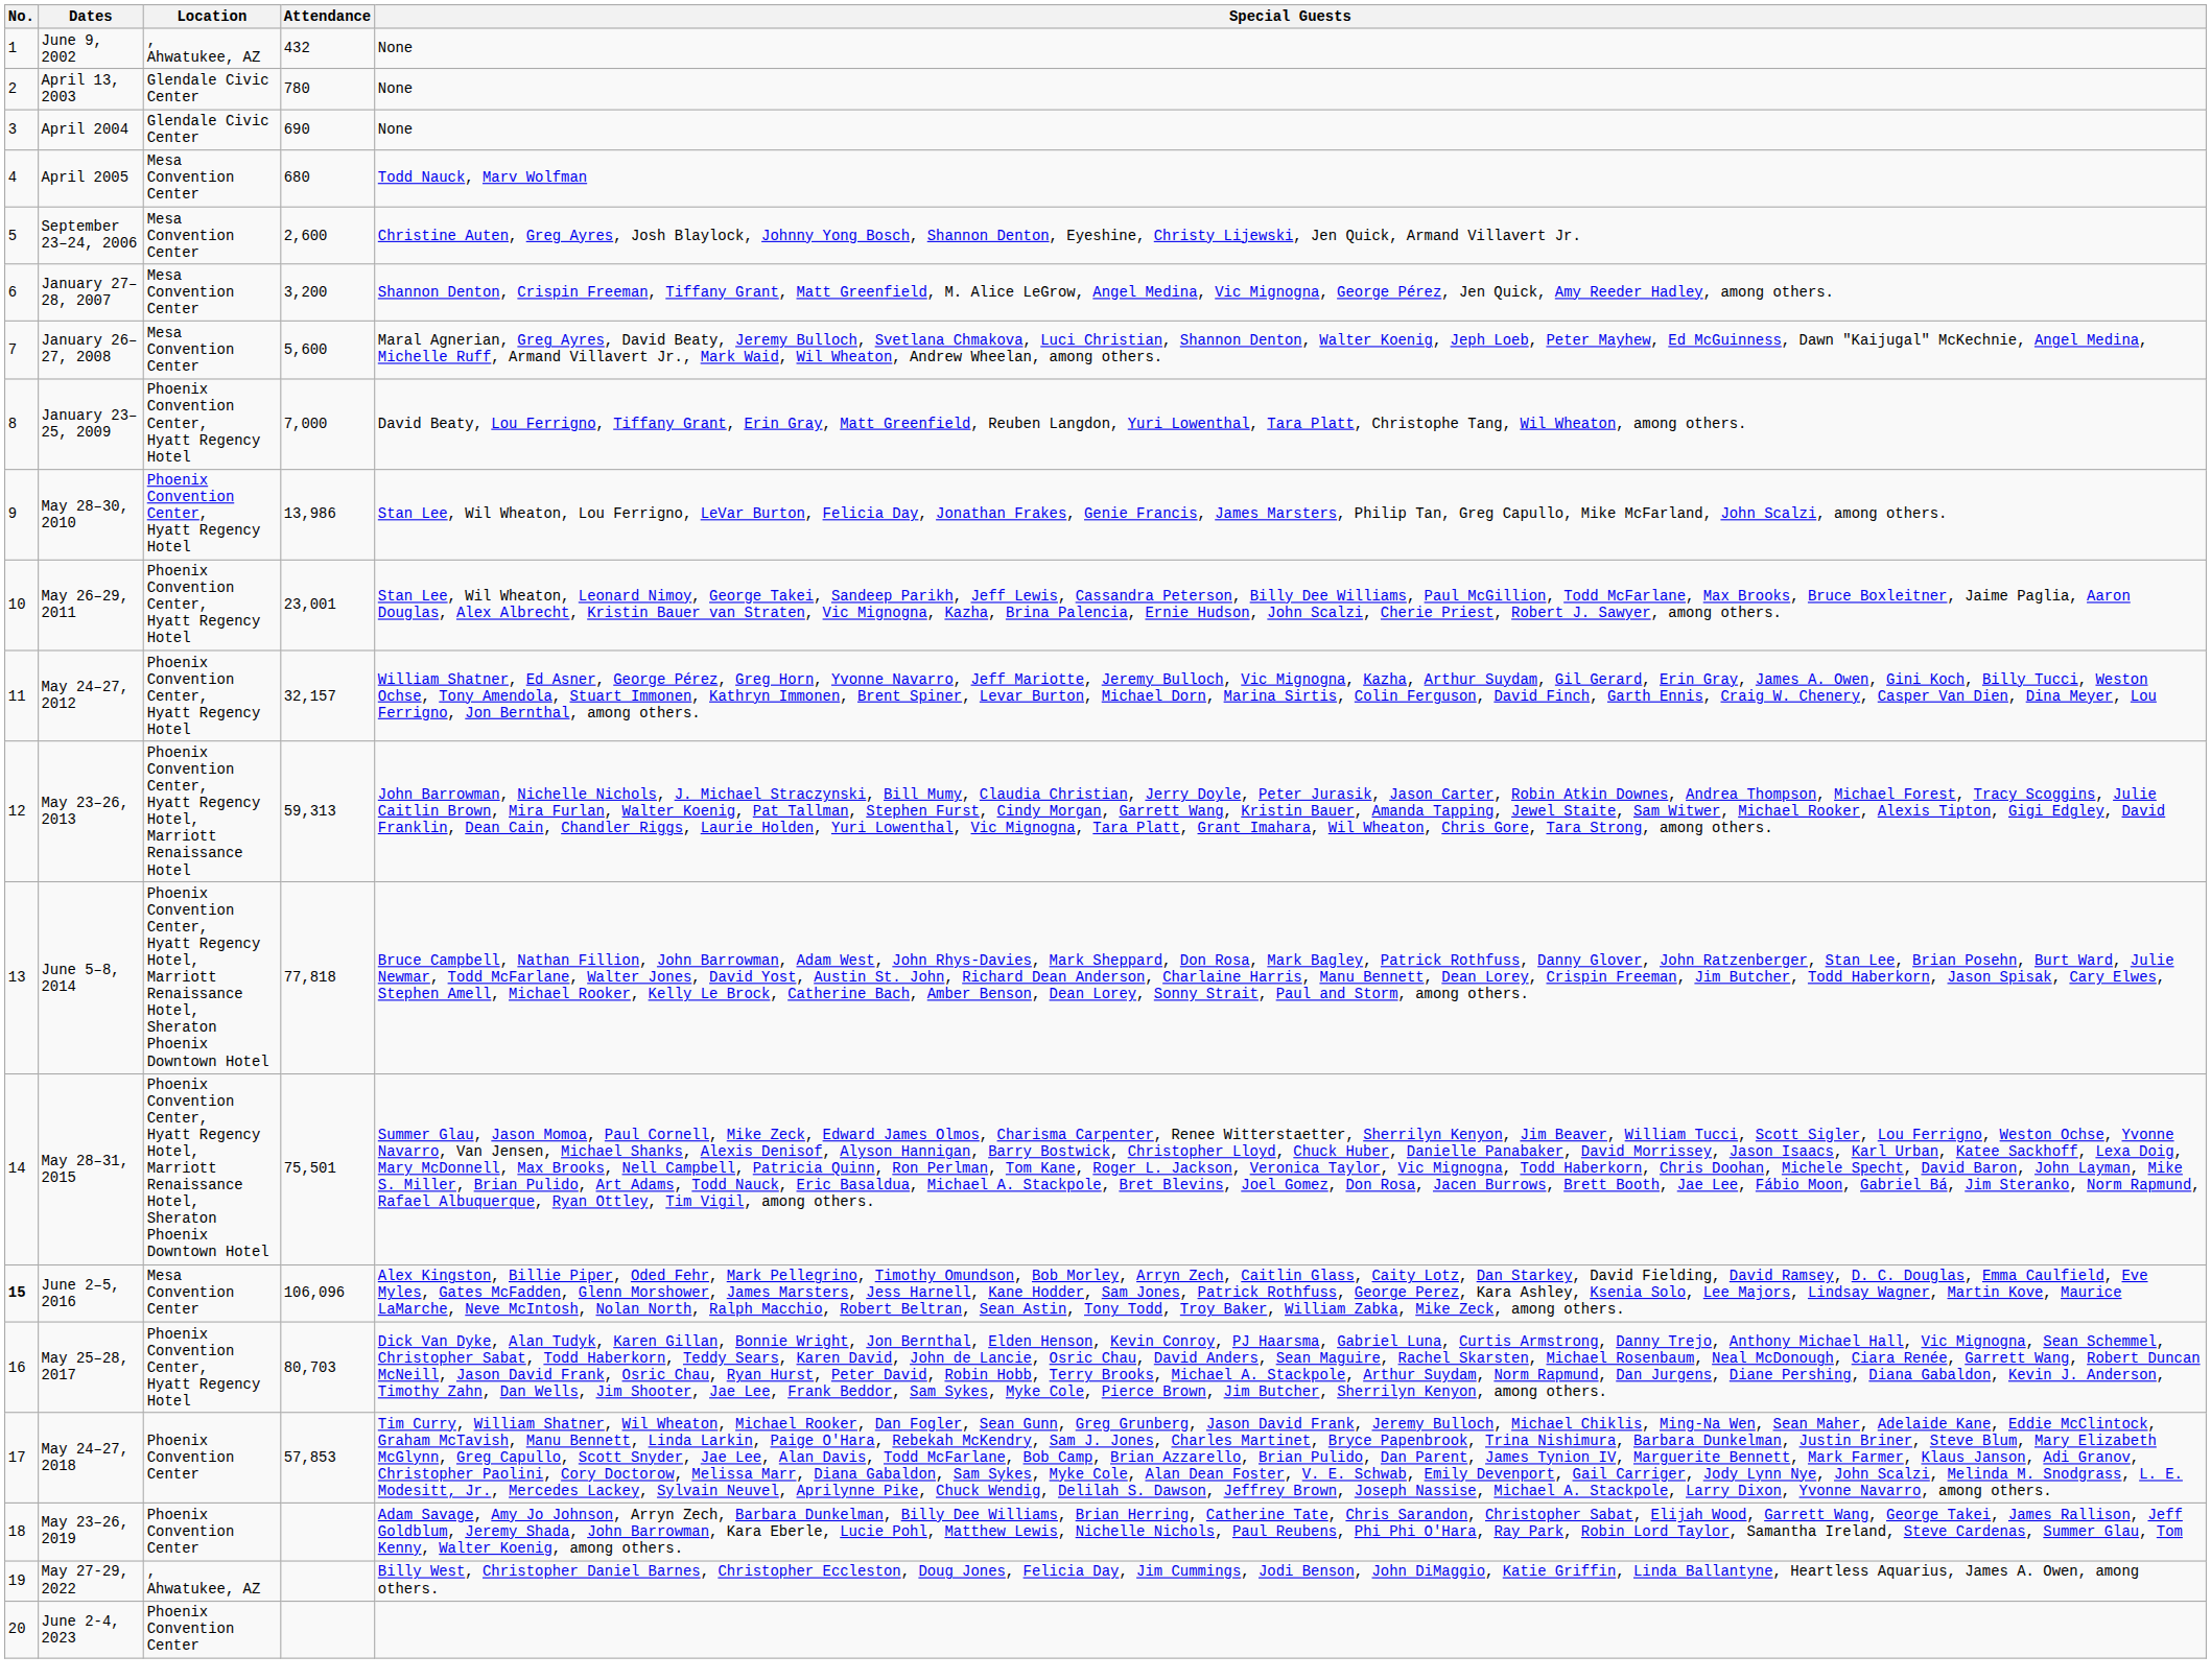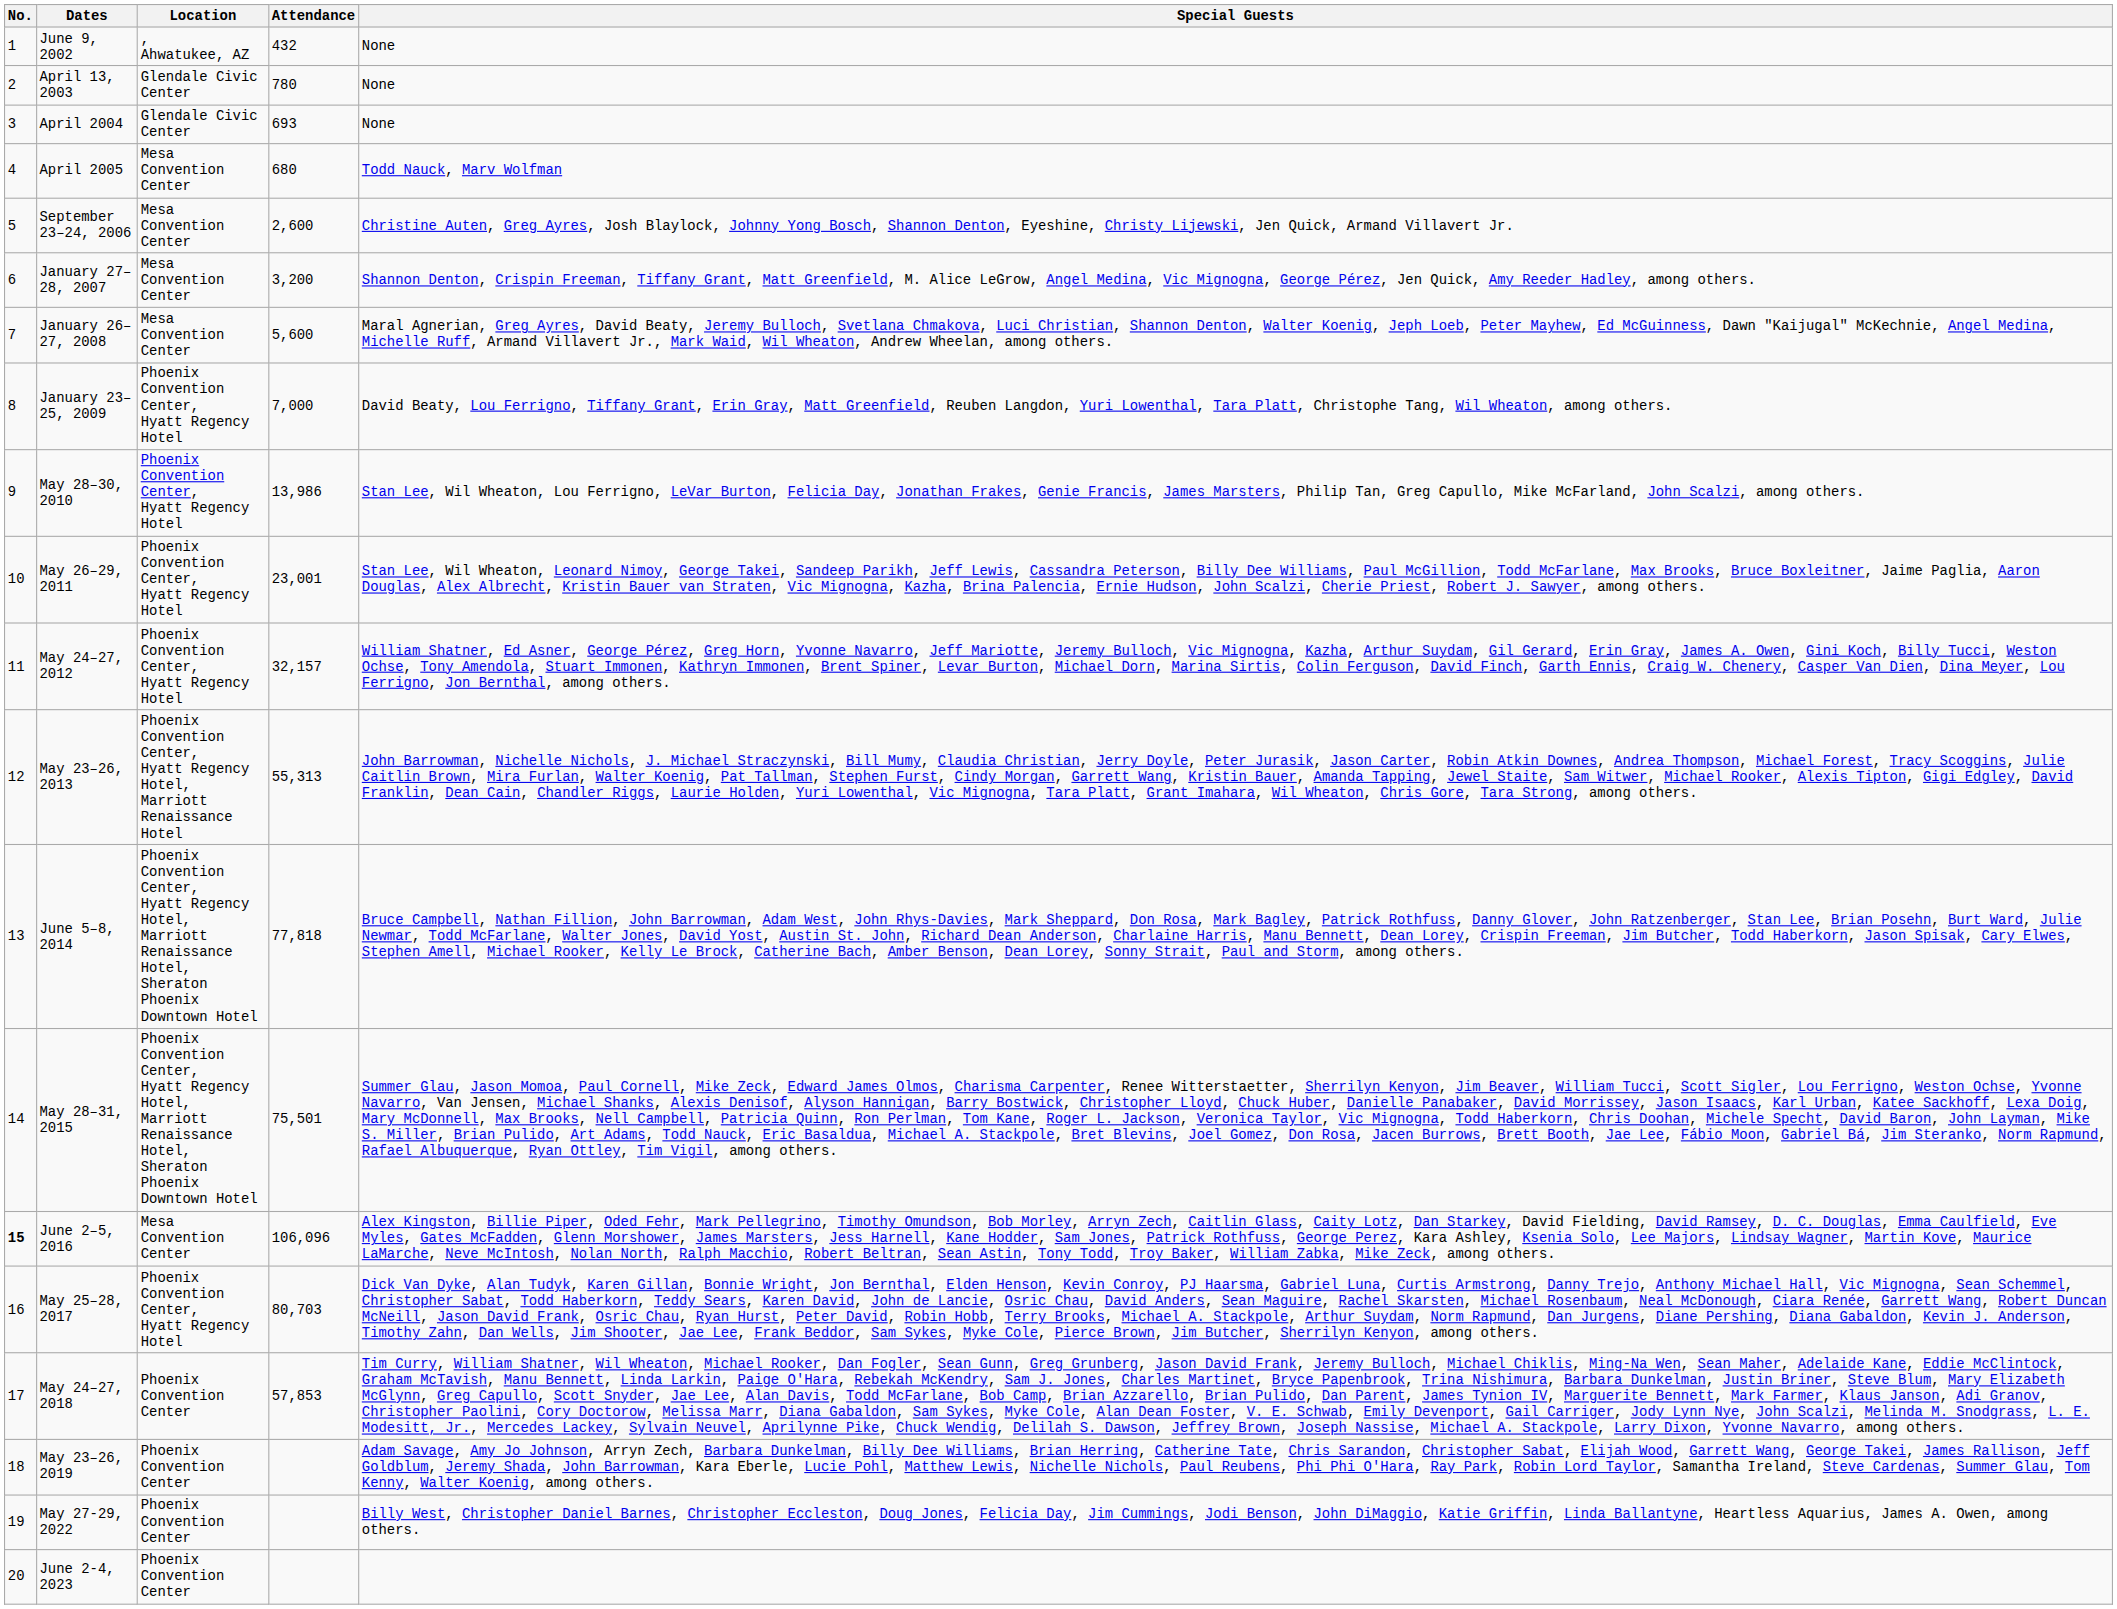April 2004 | Attendance: 690 -> 693
May 23–26, 2013 | Attendance: 59,313 -> 55,313
May 27-29, 2022 | Location: , Ahwatukee, AZ -> Phoenix Convention Center
